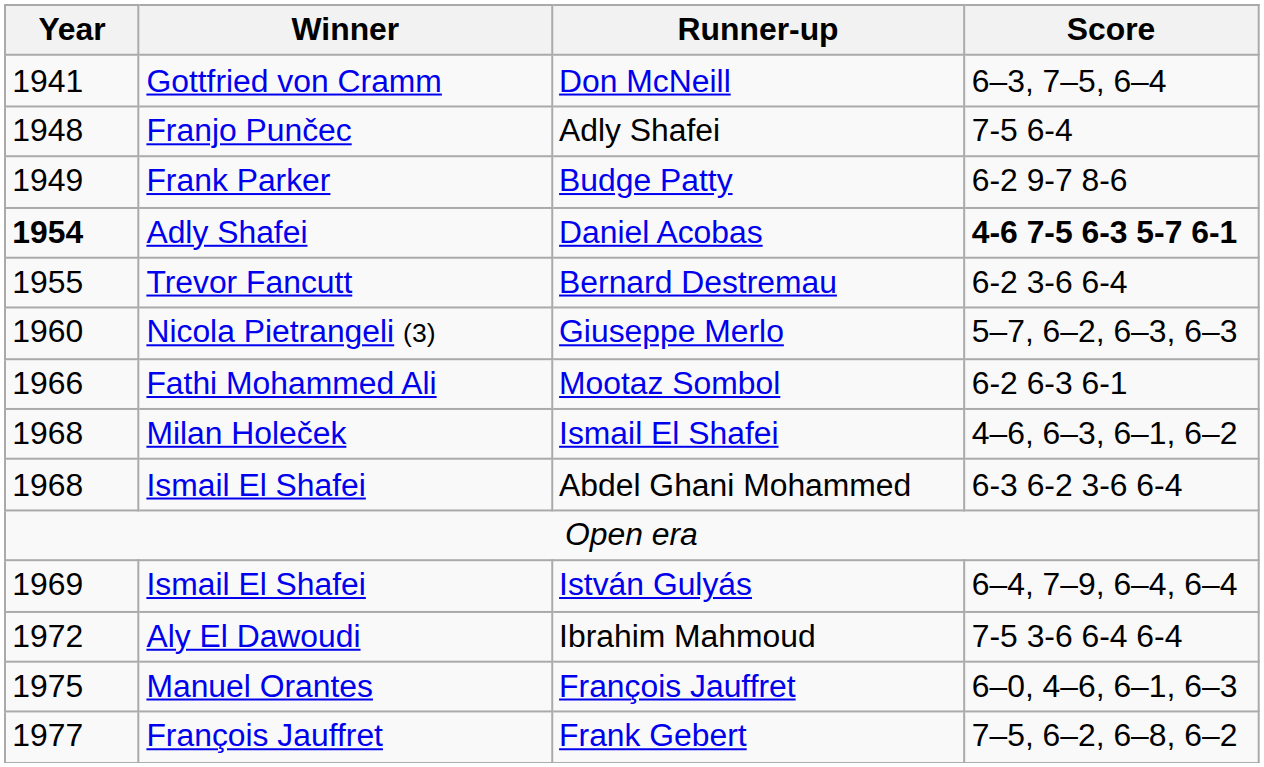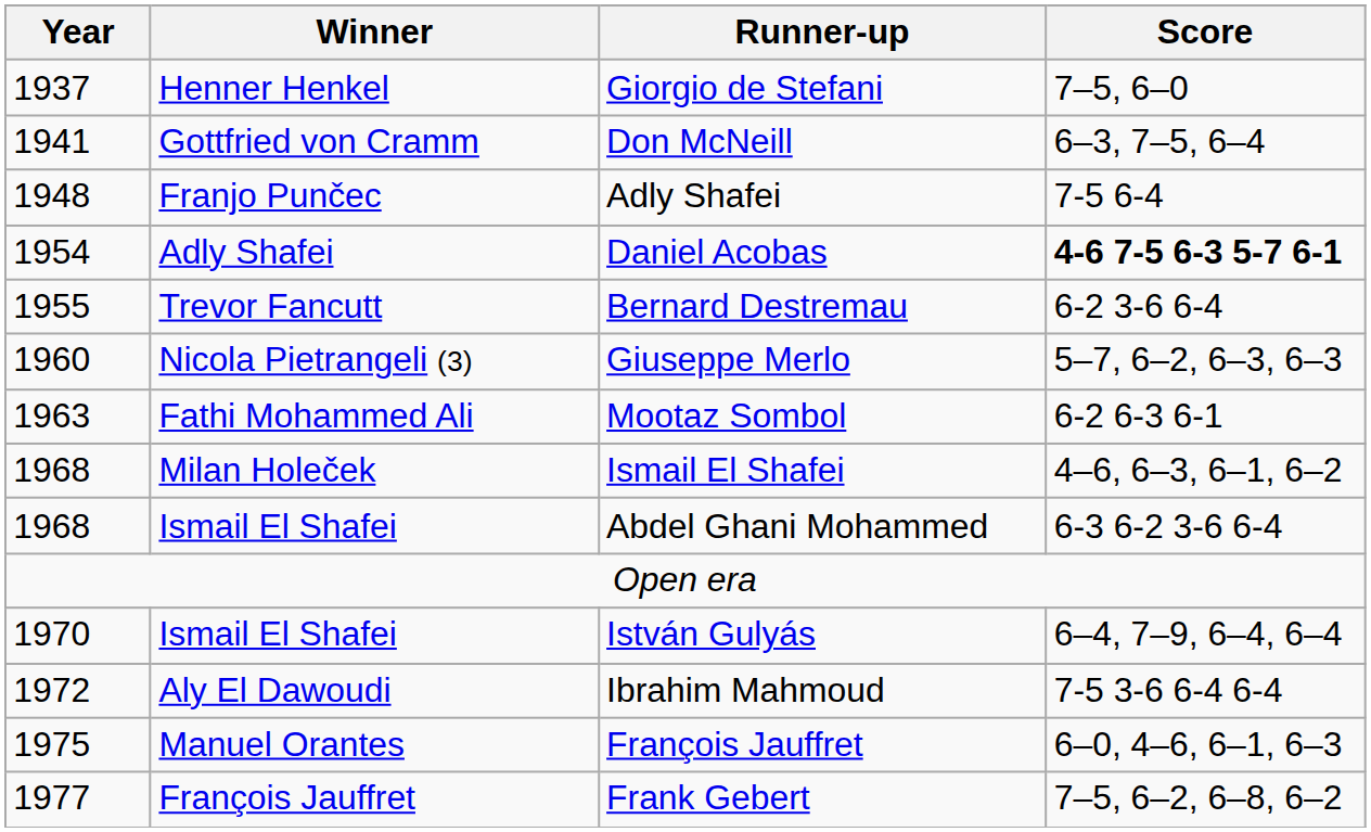+ row: 1937 | Henner Henkel | Giorgio de Stefani | 7–5, 6–0
- row: 1949 | Frank Parker | Budge Patty | 6-2 9-7 8-6
Daniel Acobas | Year: bold -> normal
Mootaz Sombol | Year: 1966 -> 1963
István Gulyás | Year: 1969 -> 1970
